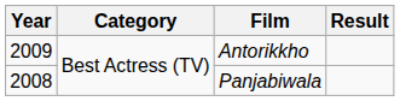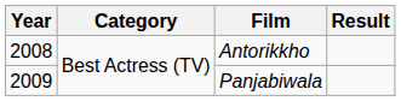Antorikkho | Year: 2009 -> 2008
Panjabiwala | Year: 2008 -> 2009
